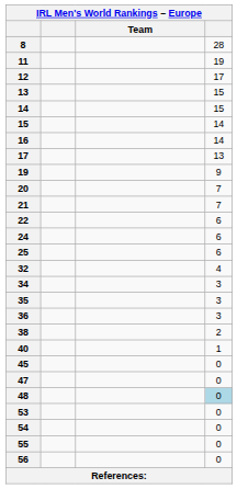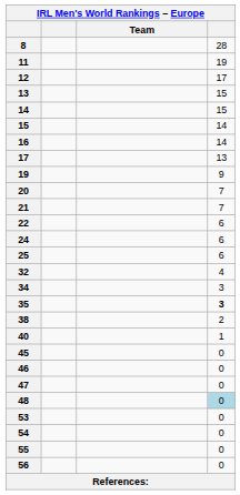35 | column 4: normal -> bold
- row: 36 | 3
+ row: 46 | 0
